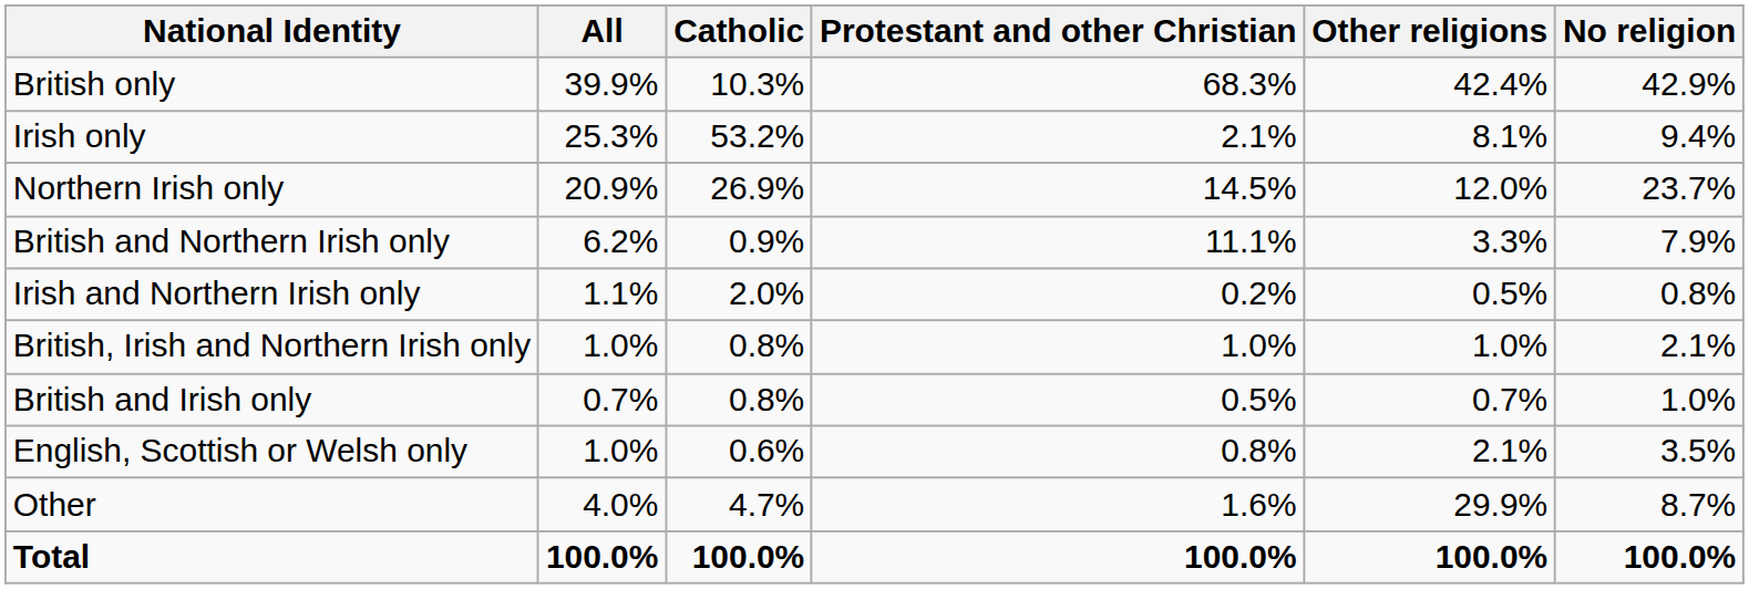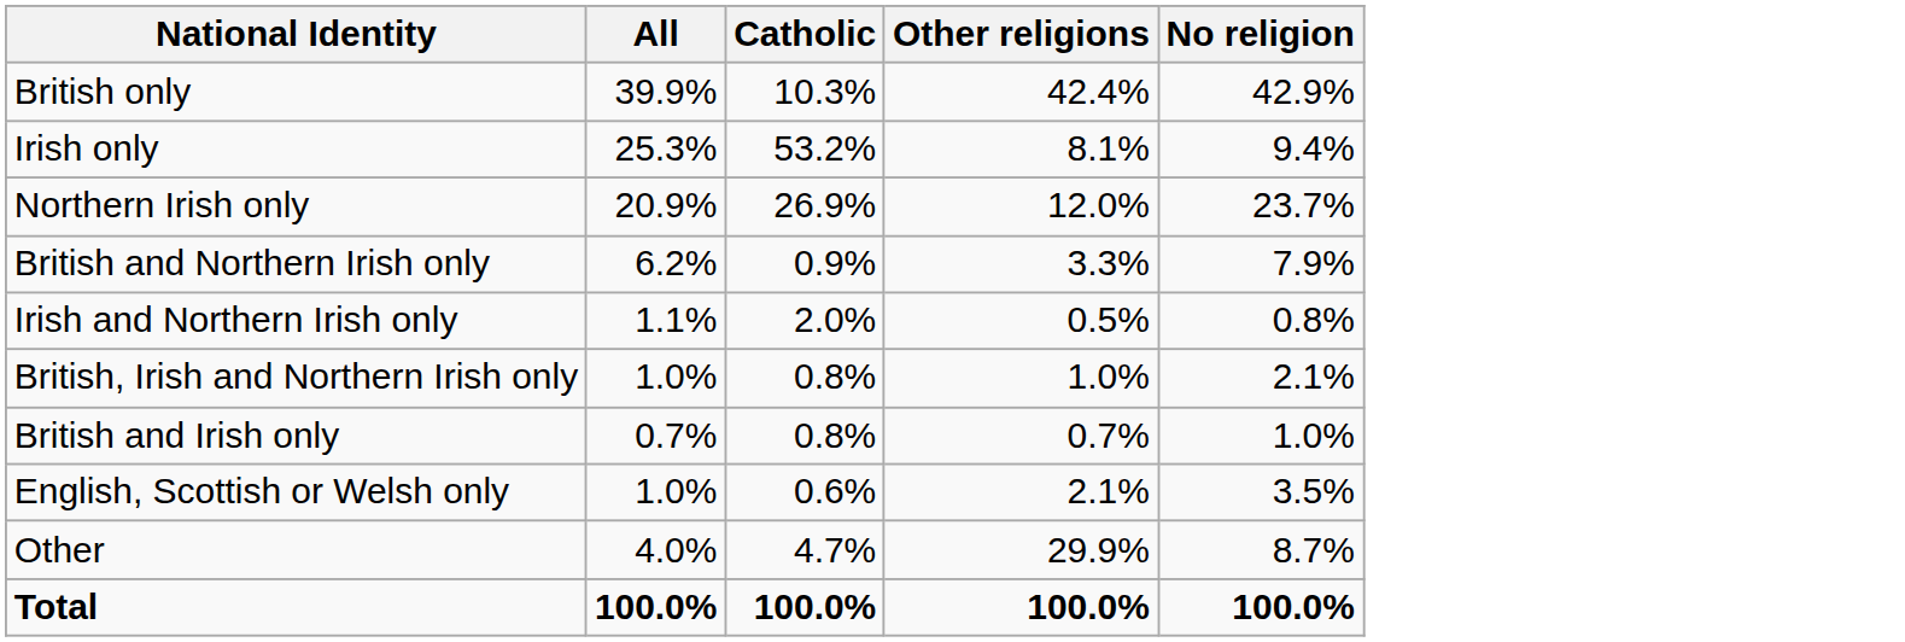- column: Protestant and other Christian | 68.3% | 2.1% | 14.5% | 11.1% | 0.2% | 1.0% | 0.5% | 0.8% | 1.6% | 100.0%
